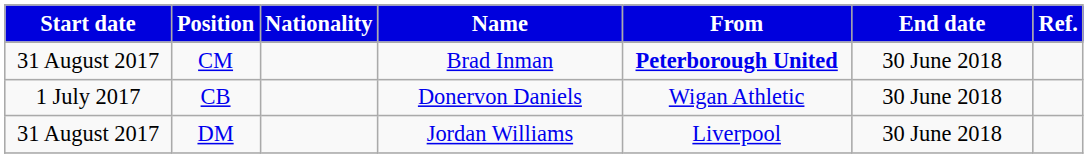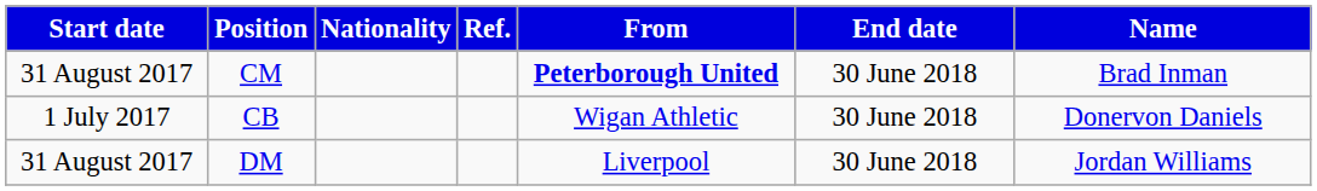columns swapped: Name <-> Ref.
